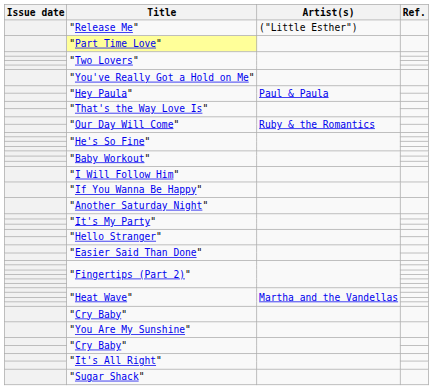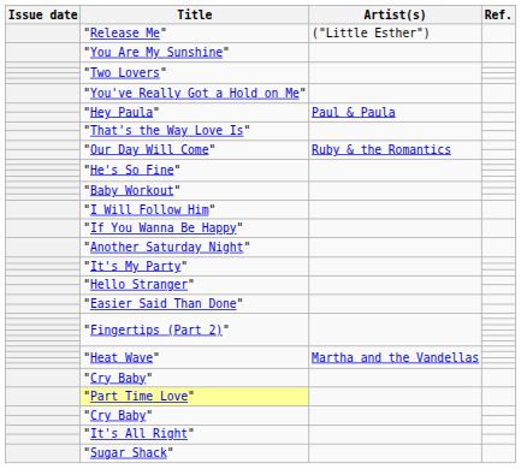rows swapped: "You Are My Sunshine" <-> "Part Time Love"
